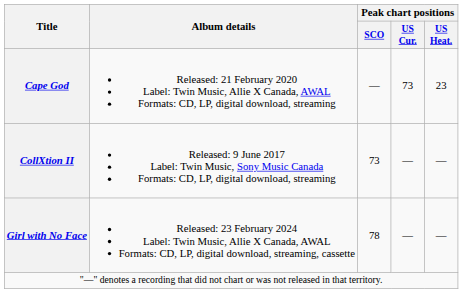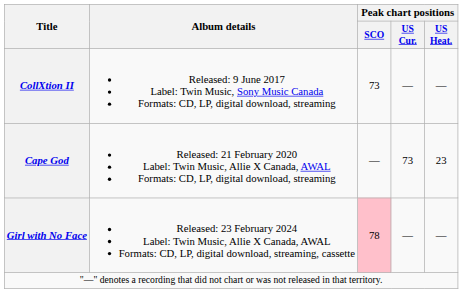rows swapped: CollXtion II <-> Cape God
Girl with No Face | Peak chart positions / SCO: no background -> pink background
